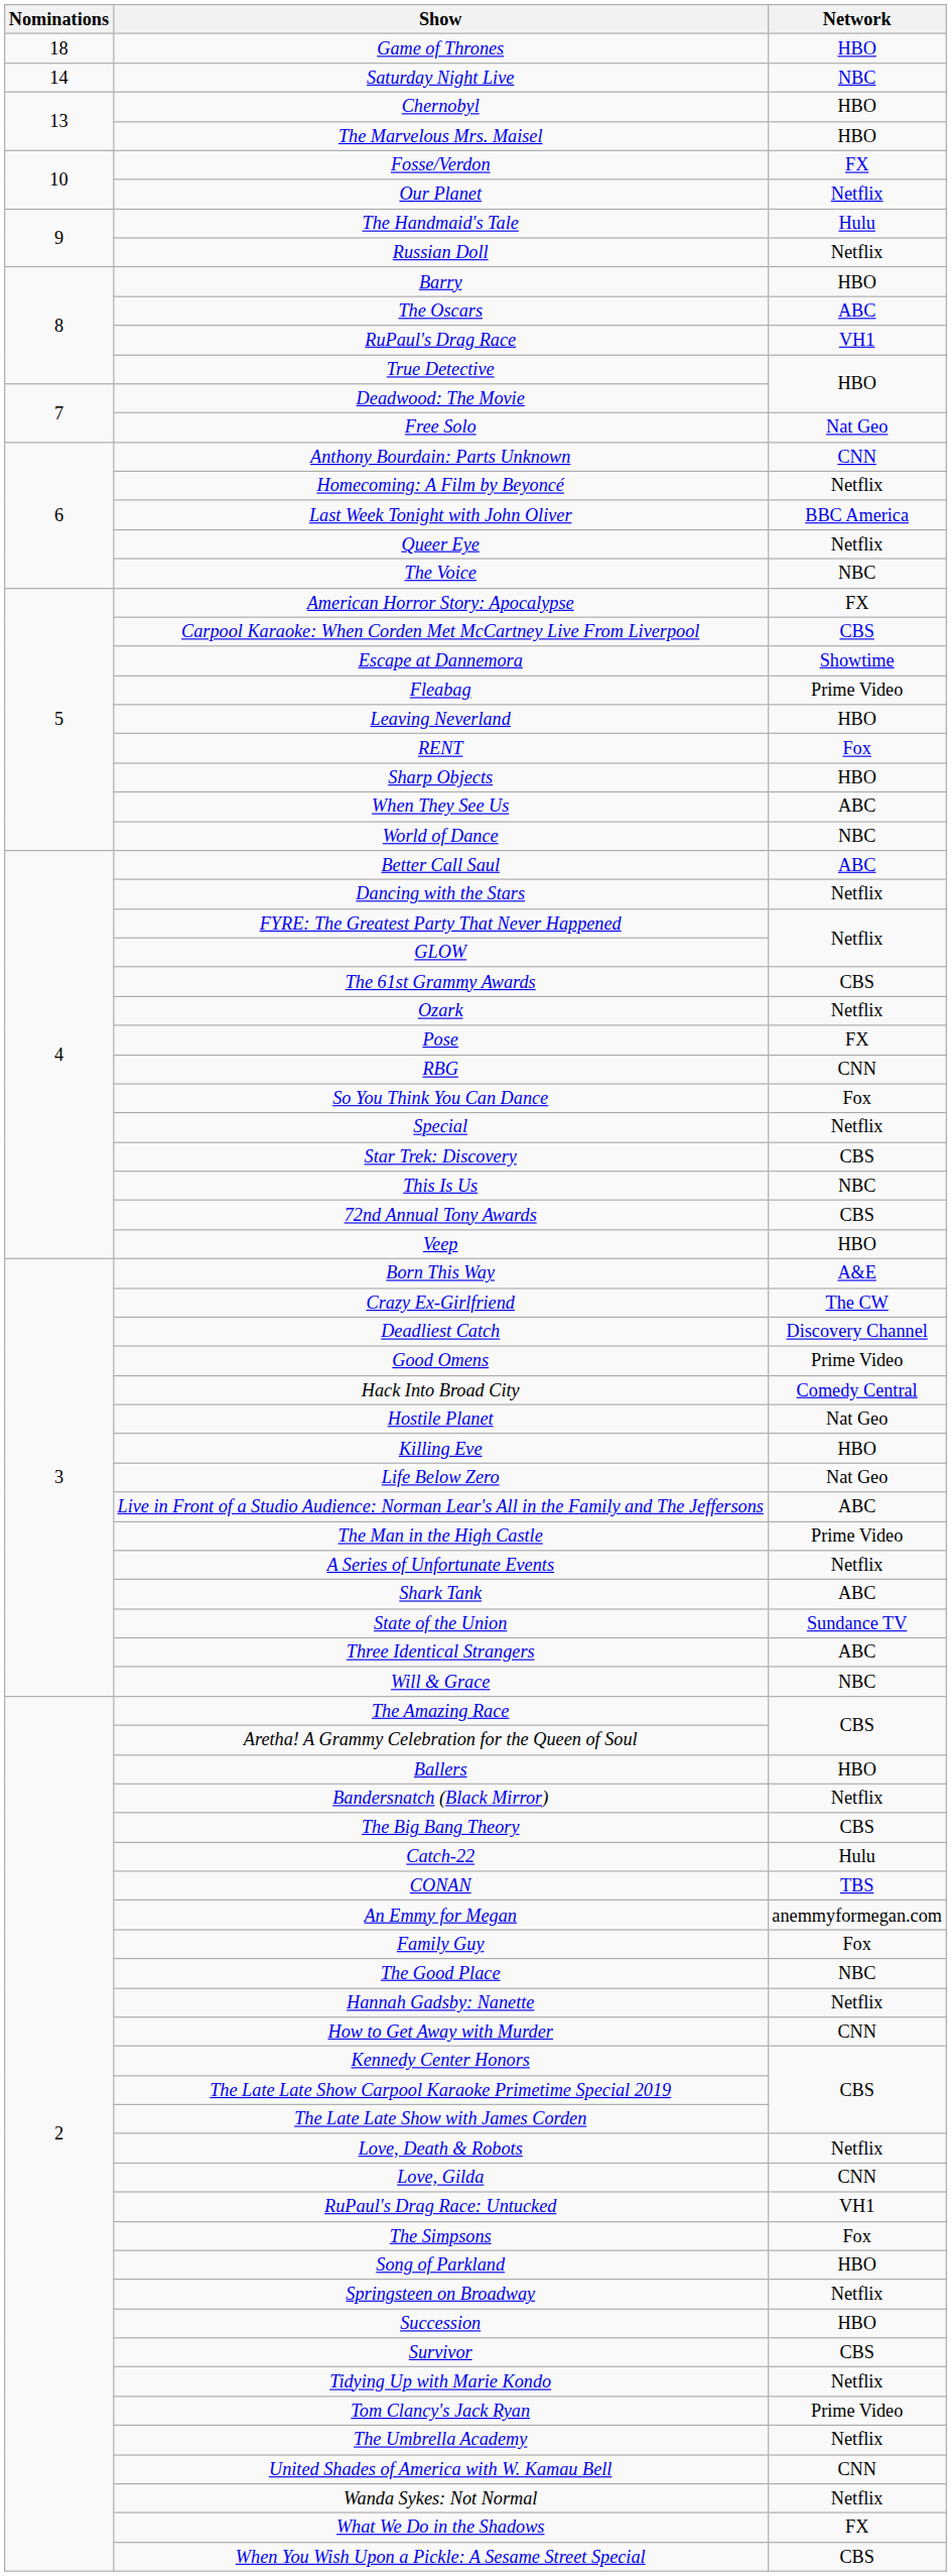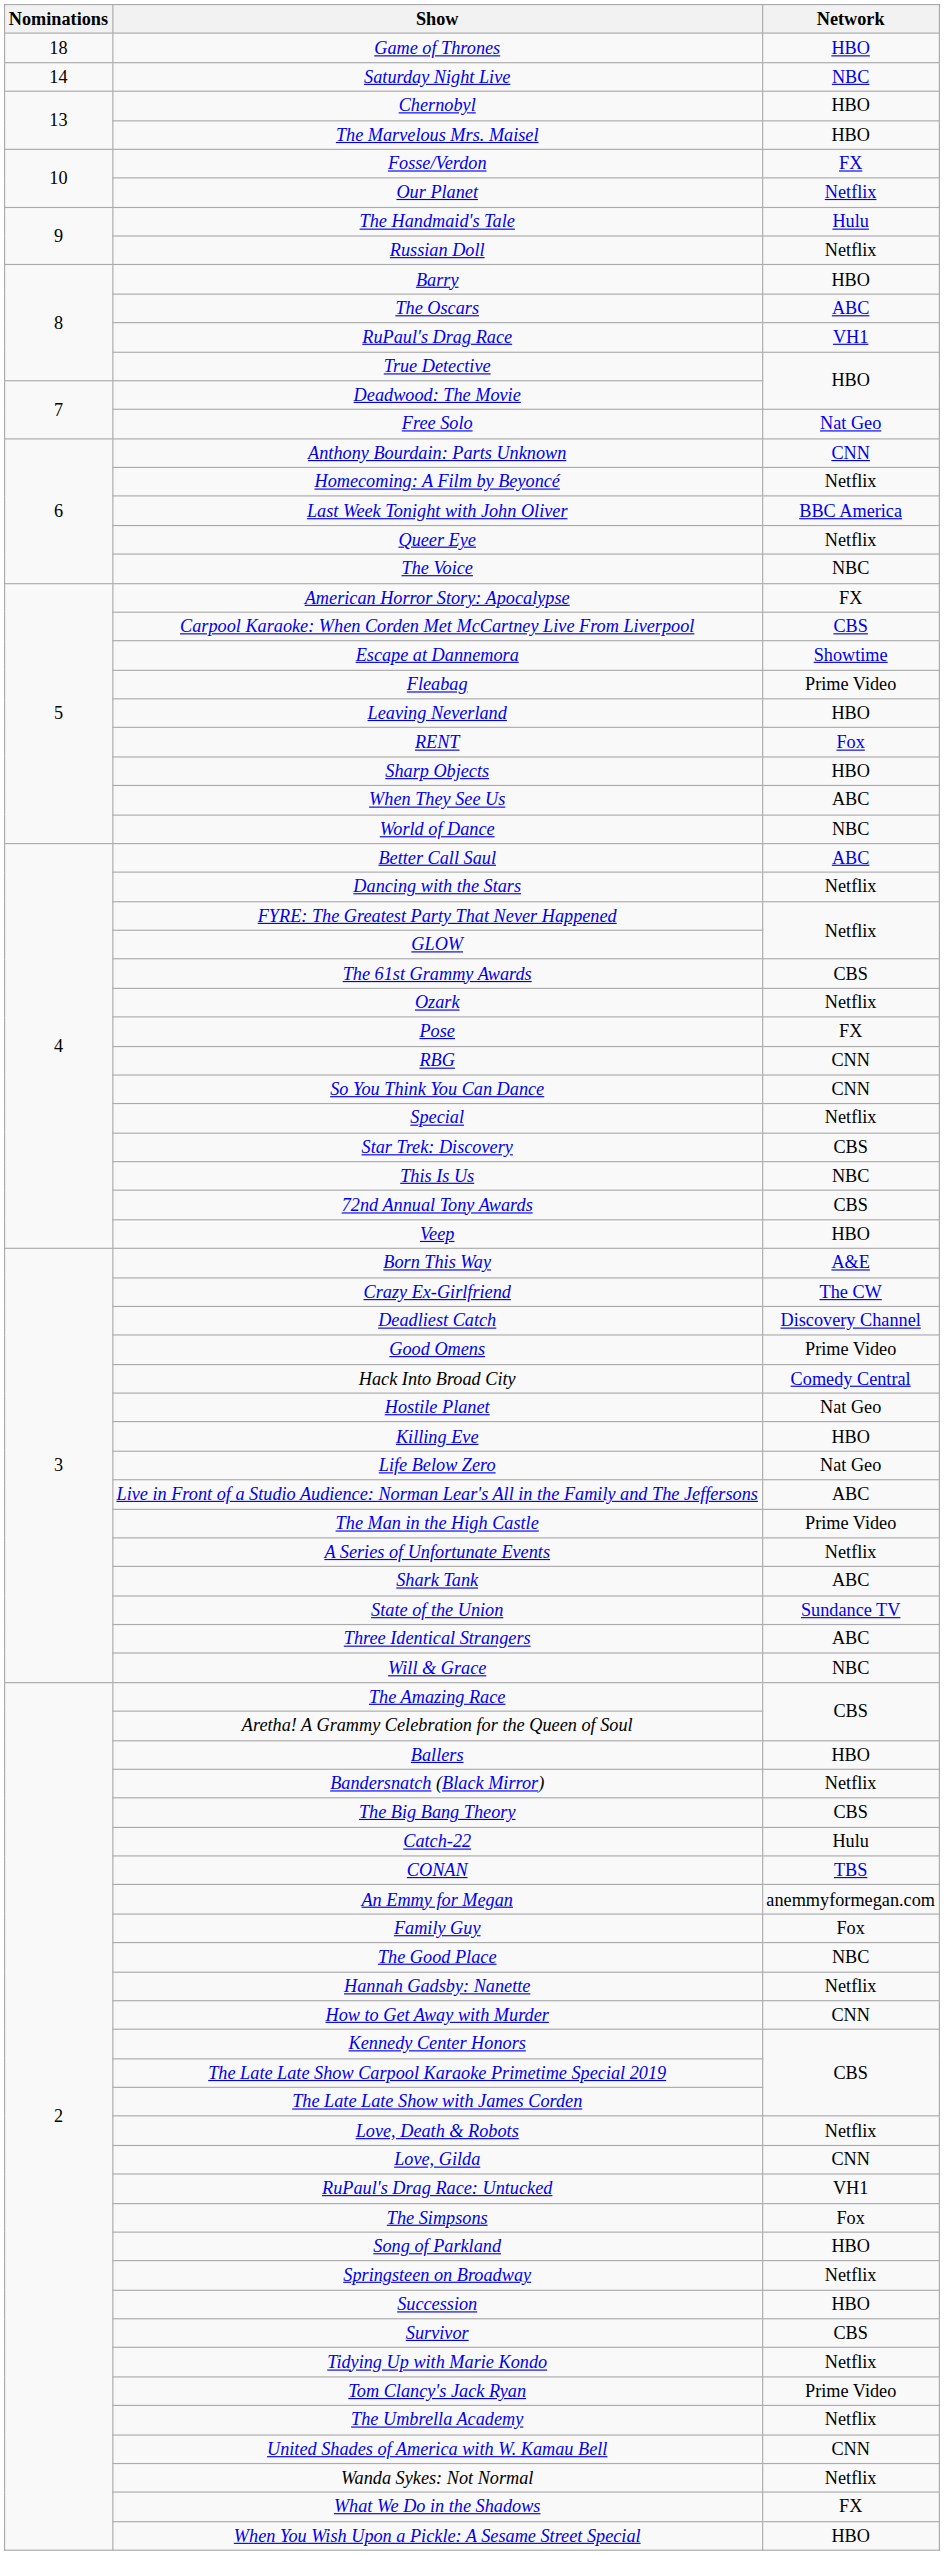So You Think You Can Dance | Network: Fox -> CNN
When You Wish Upon a Pickle: A Sesame Street Special | Network: CBS -> HBO
